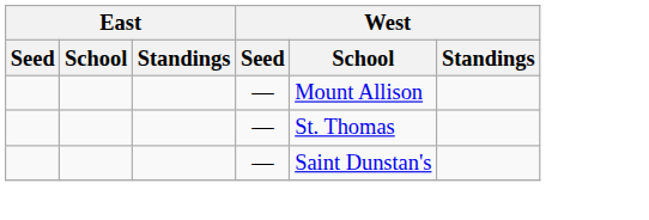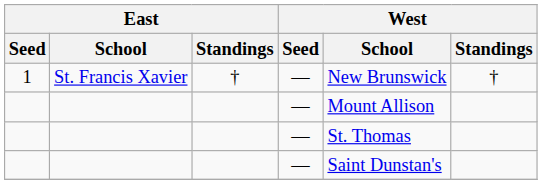+ row: 1 | St. Francis Xavier | † | — | New Brunswick | †
